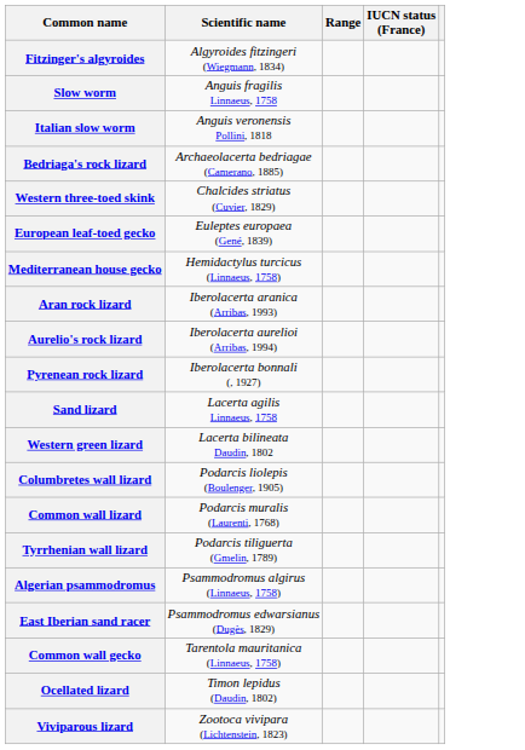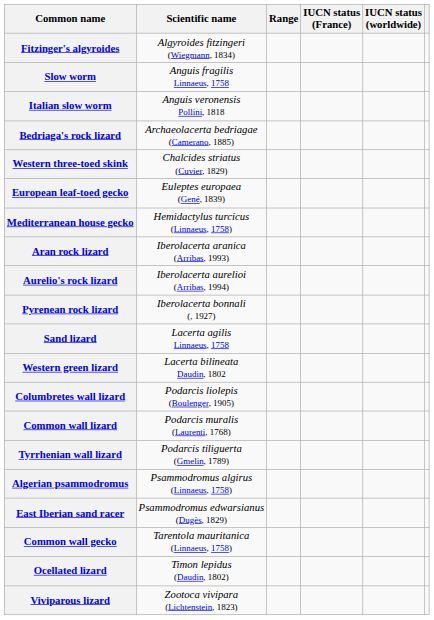+ column: IUCN status (worldwide)
